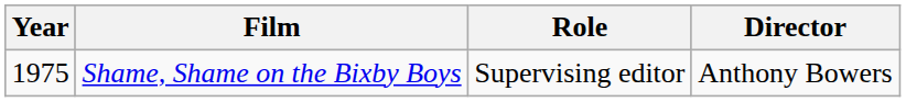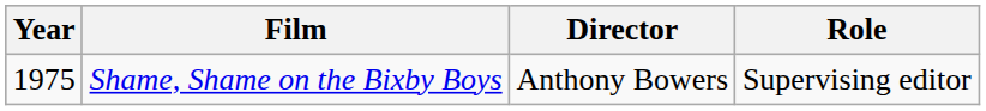columns swapped: Director <-> Role
